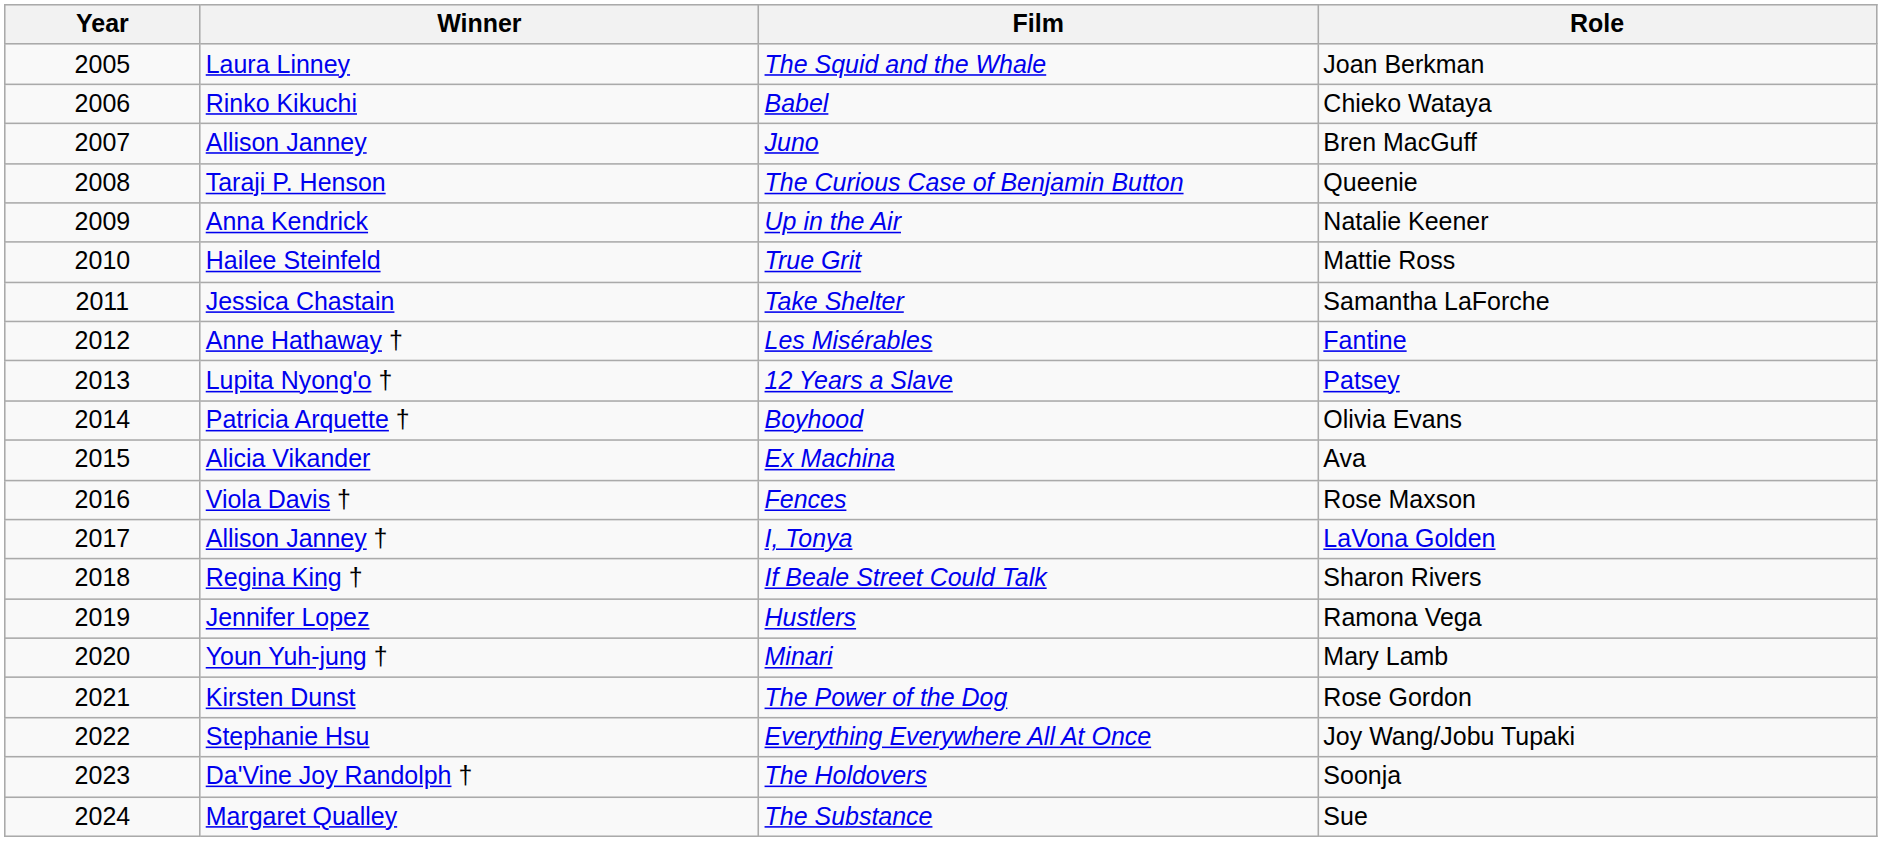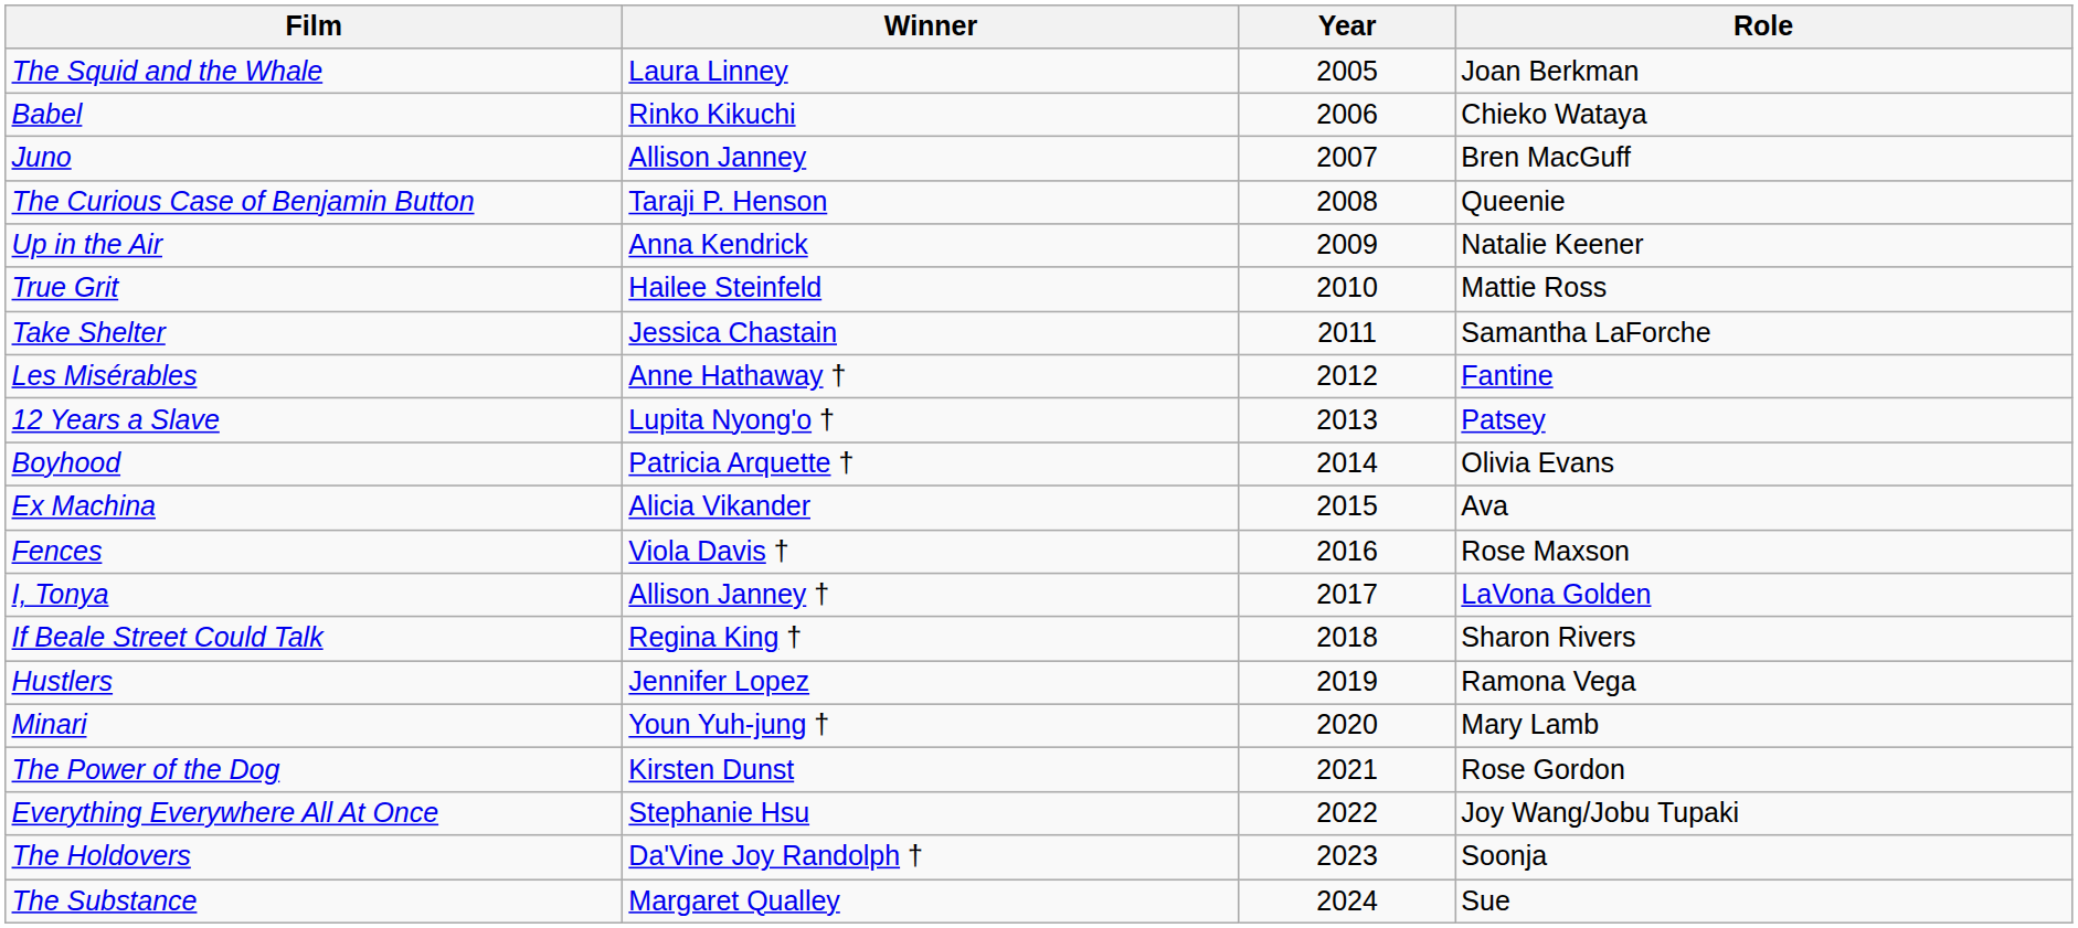columns swapped: Year <-> Film
